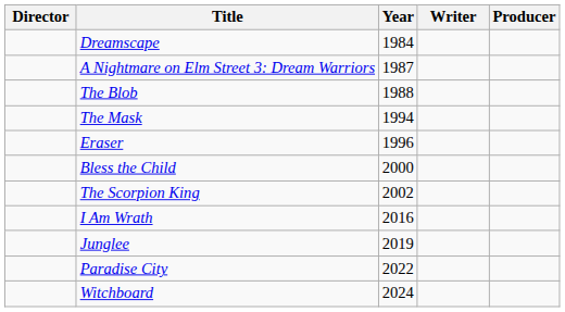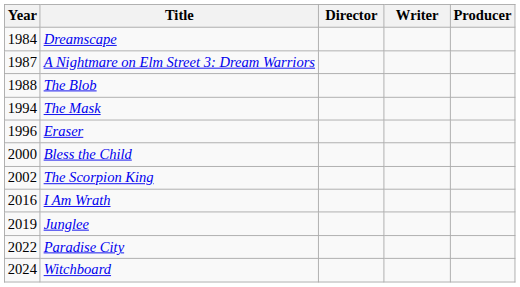columns swapped: Year <-> Director
